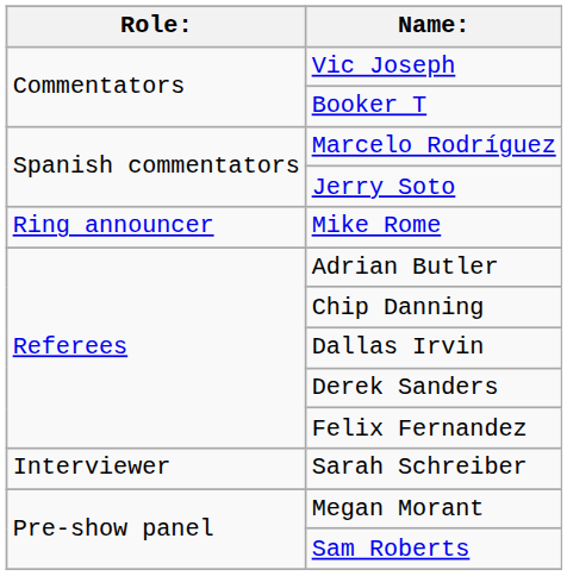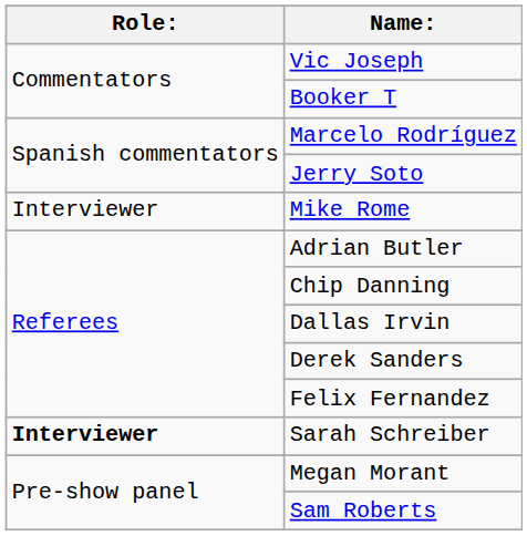Mike Rome | Role:: Ring announcer -> Interviewer
Sarah Schreiber | Role:: normal -> bold
